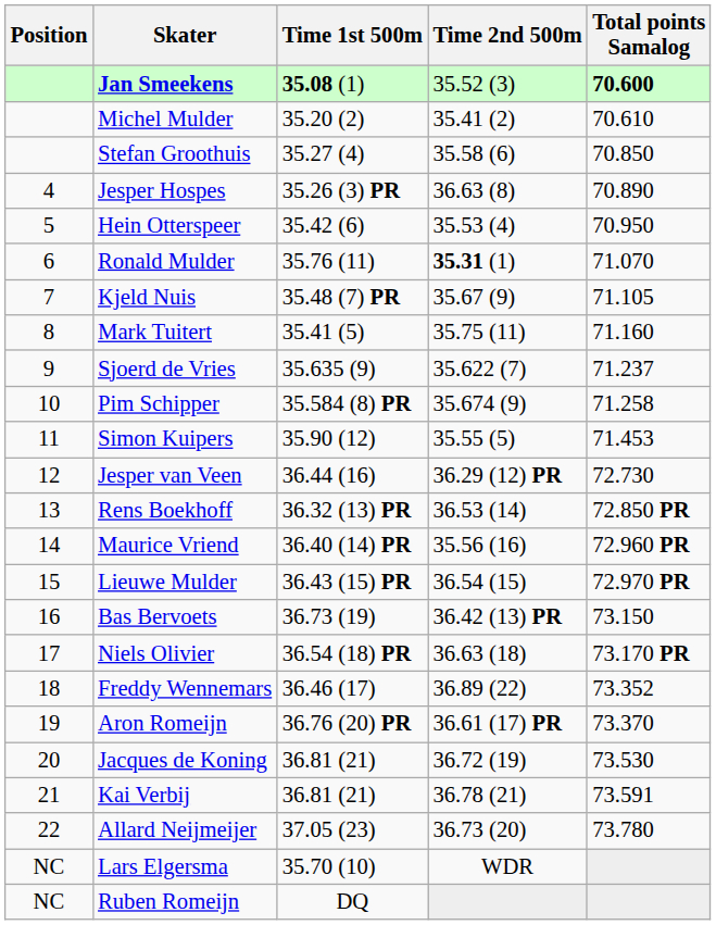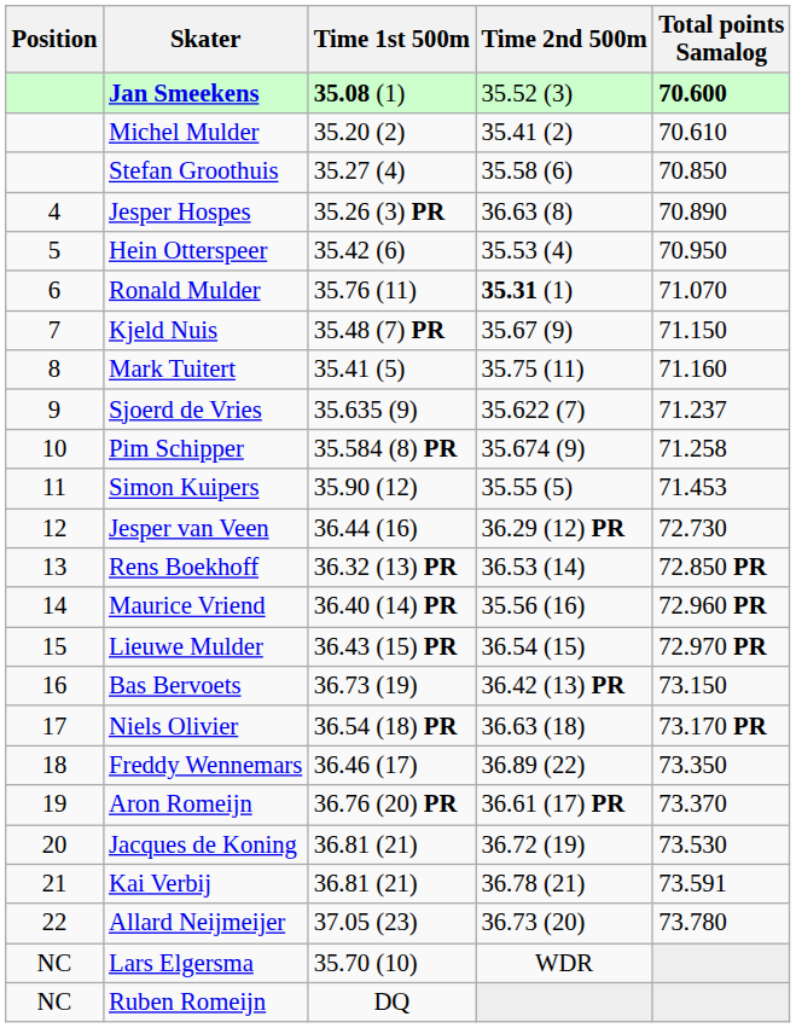Kjeld Nuis | Total points Samalog: 71.105 -> 71.150
Freddy Wennemars | Total points Samalog: 73.352 -> 73.350
